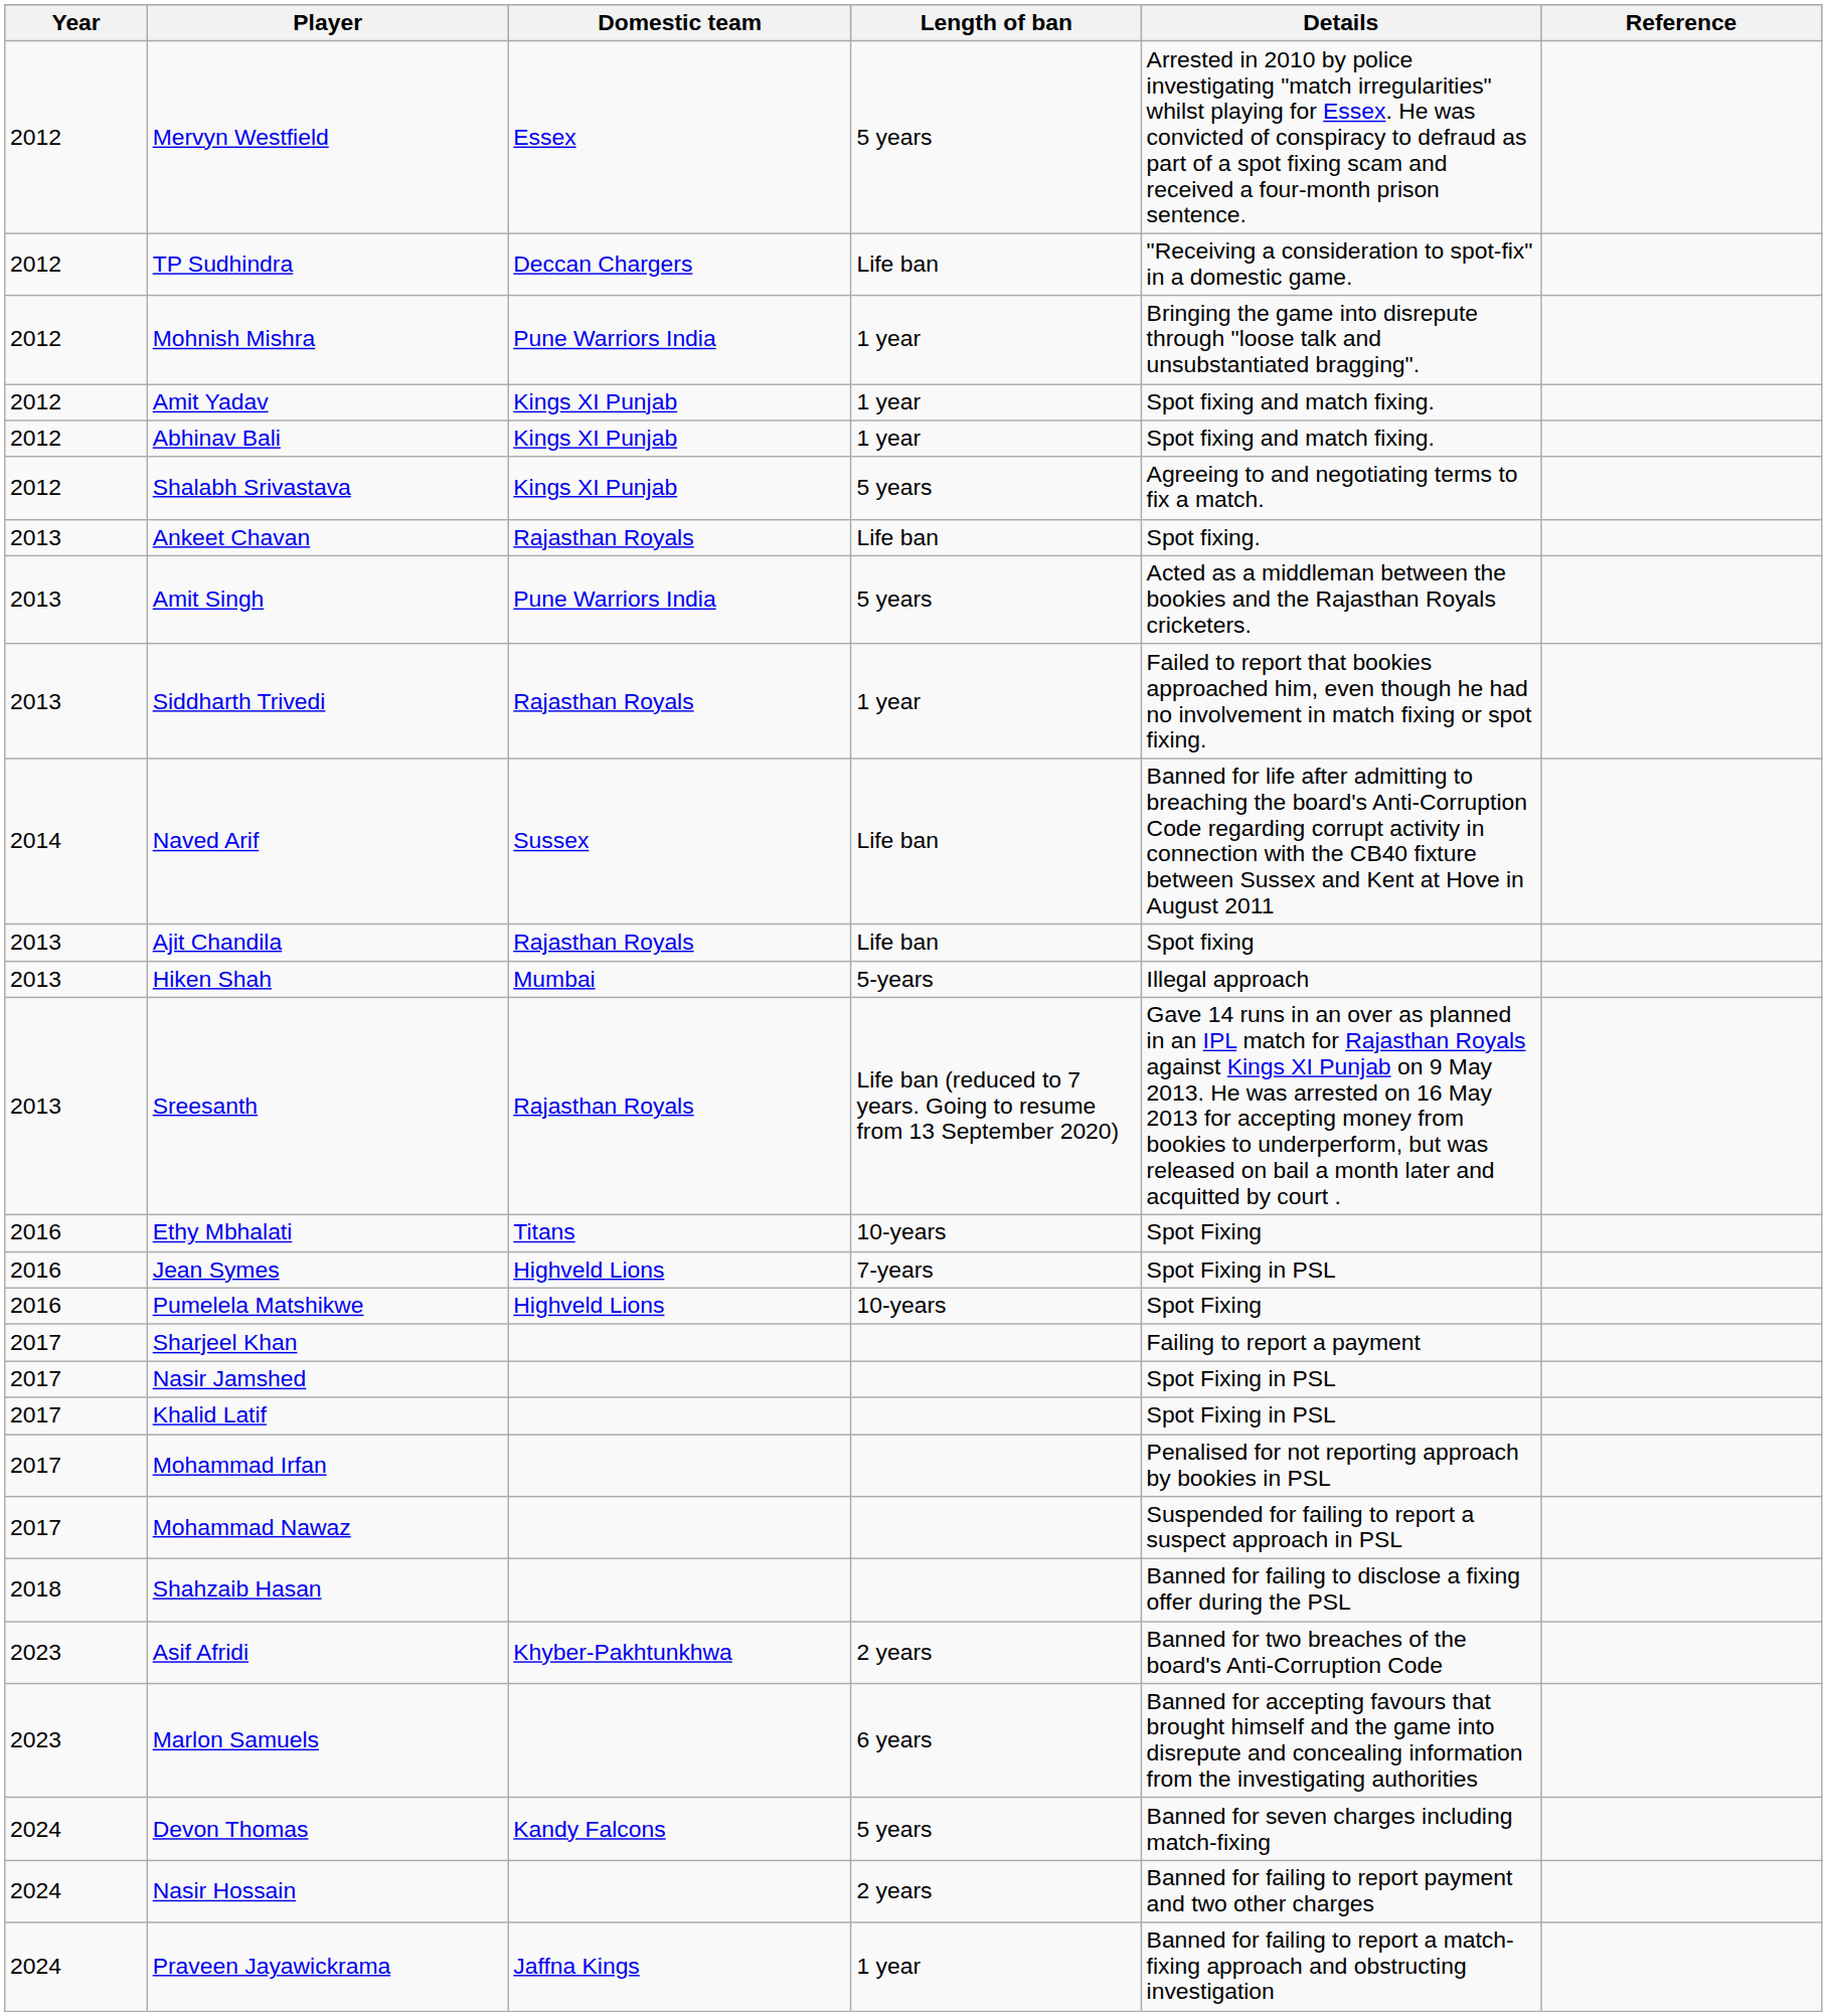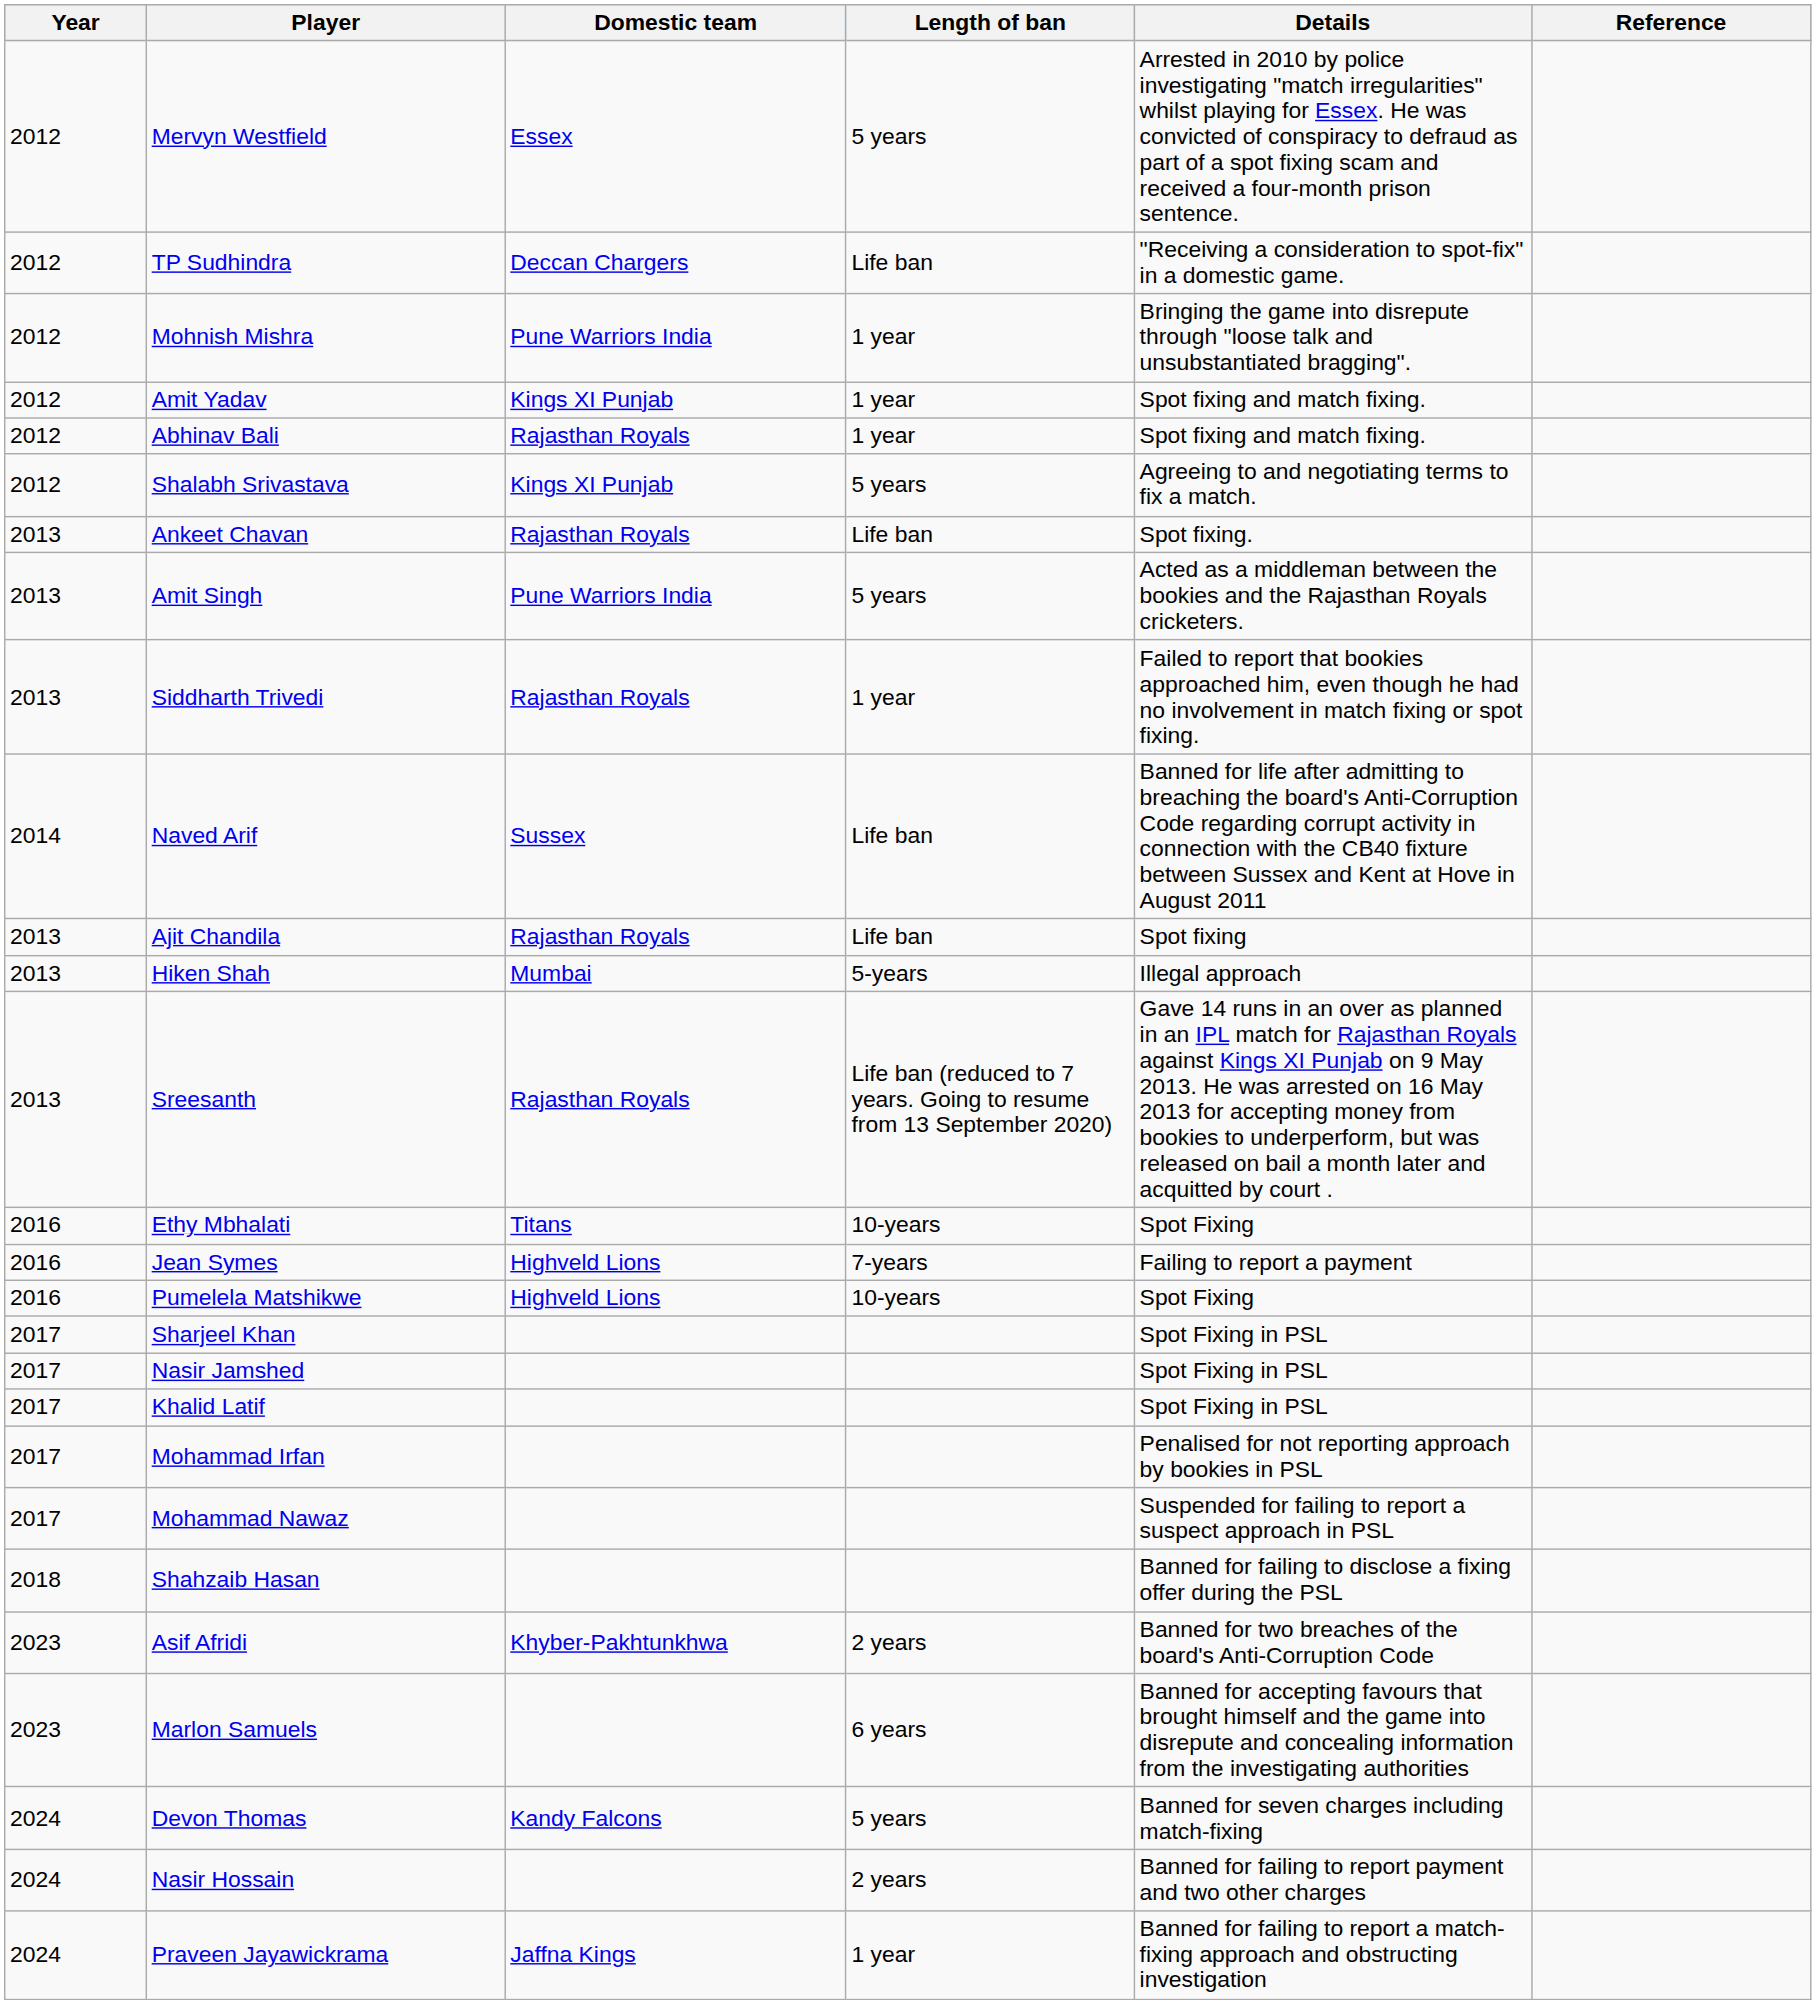Abhinav Bali | Domestic team: Kings XI Punjab -> Rajasthan Royals
Jean Symes | Details: Spot Fixing in PSL -> Failing to report a payment
Sharjeel Khan | Details: Failing to report a payment -> Spot Fixing in PSL
